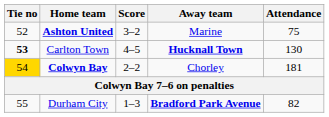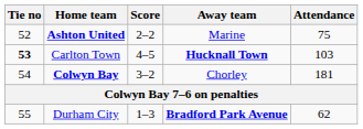Ashton United | Score: 3–2 -> 2–2
Carlton Town | Attendance: 130 -> 103
Colwyn Bay | Tie no: gold background -> no background
Colwyn Bay | Score: 2–2 -> 3–2
Durham City | Attendance: 82 -> 62
